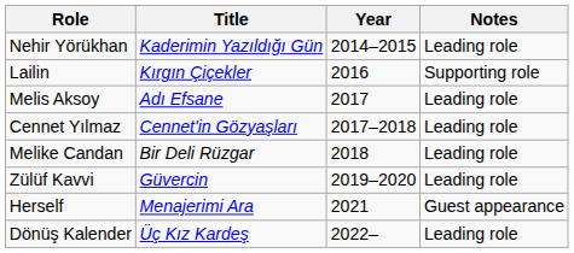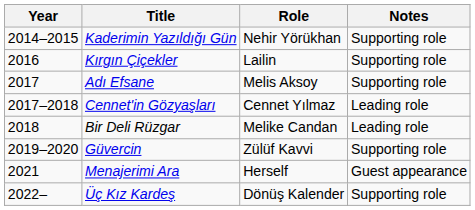columns swapped: Year <-> Role
Kaderimin Yazıldığı Gün | Notes: Leading role -> Supporting role
Adı Efsane | Notes: Leading role -> Supporting role
Güvercin | Notes: Leading role -> Supporting role
Üç Kız Kardeş | Notes: Leading role -> Supporting role
